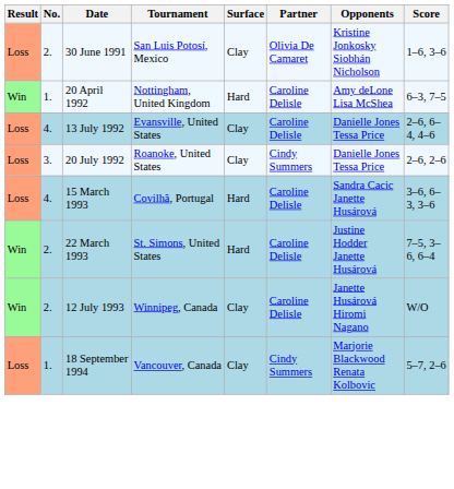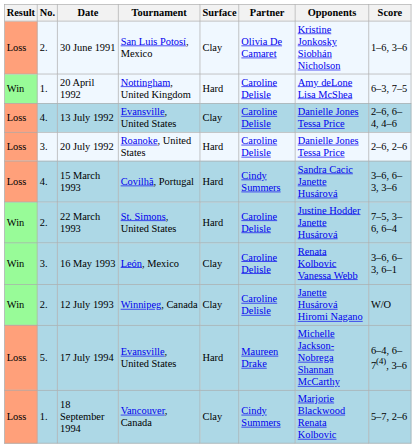20 July 1992 | Surface: Clay -> Hard
20 July 1992 | Partner: Cindy Summers -> Caroline Delisle
15 March 1993 | Partner: Caroline Delisle -> Cindy Summers
+ row: Win | 3. | 16 May 1993 | León, Mexico | Clay | Caroline Delisle | Renata Kolbovic Vanessa Webb | 3–6, 6–3, 6–1
+ row: Loss | 5. | 17 July 1994 | Evansville, United States | Hard | Maureen Drake | Michelle Jackson-Nobrega Shannan McCarthy | 6–4, 6–7(4), 3–6
